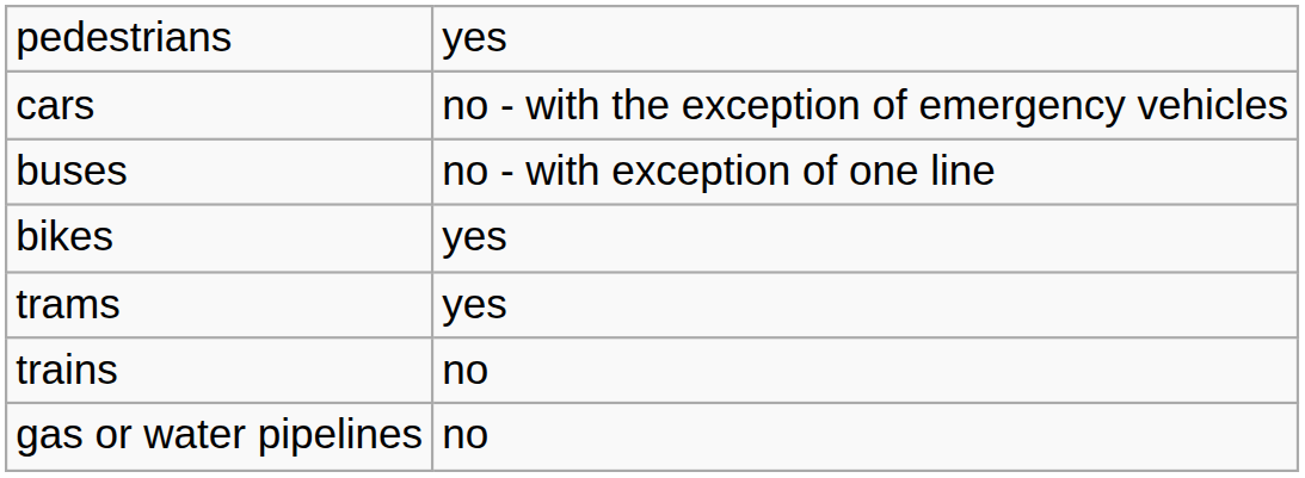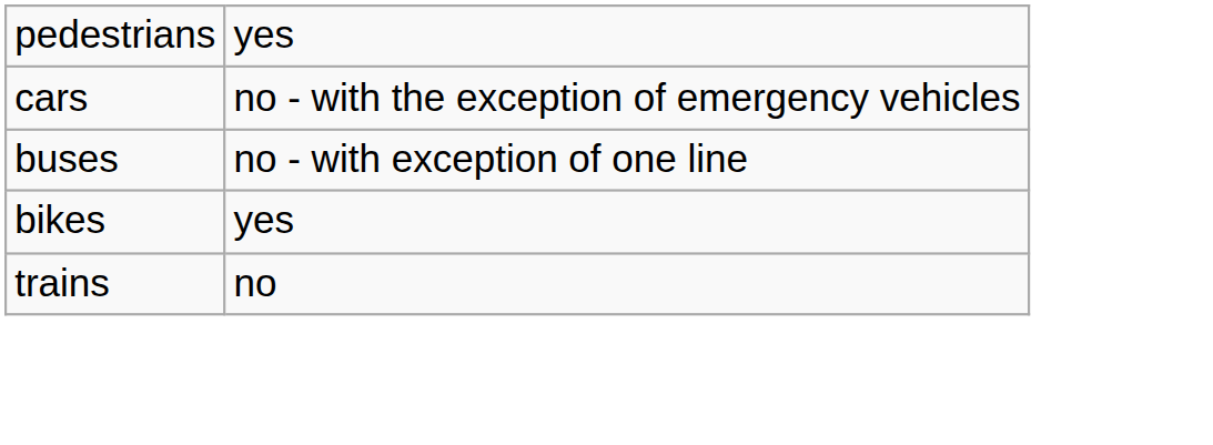- row: trams | yes
- row: gas or water pipelines | no
